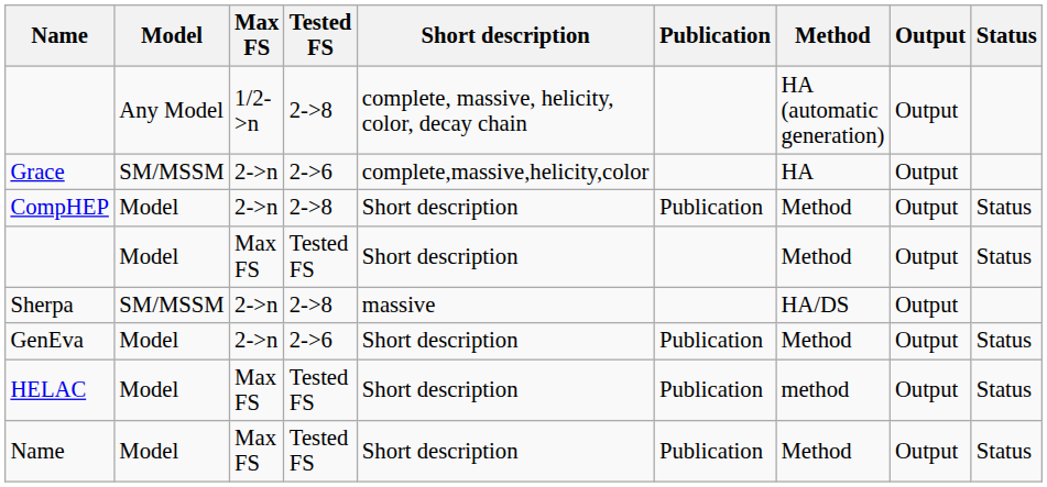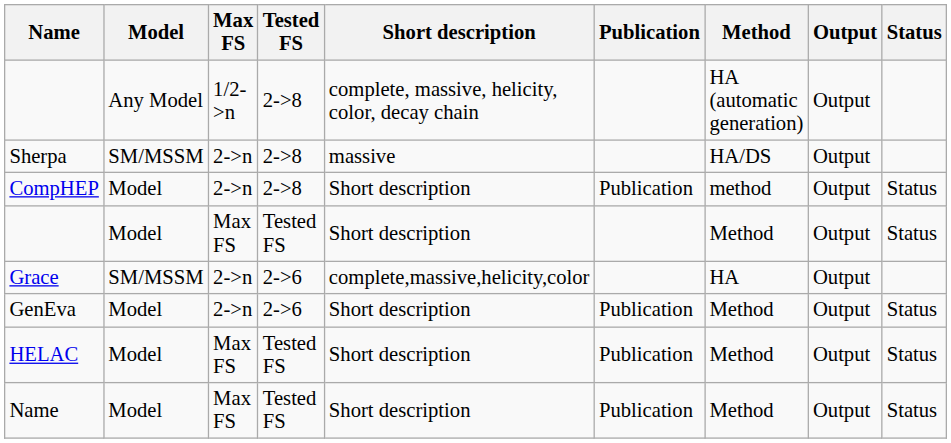rows swapped: Grace <-> Sherpa
CompHEP | Method: Method -> method
HELAC | Method: method -> Method
